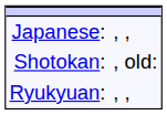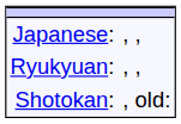rows swapped: Ryukyuan: <-> Shotokan:
